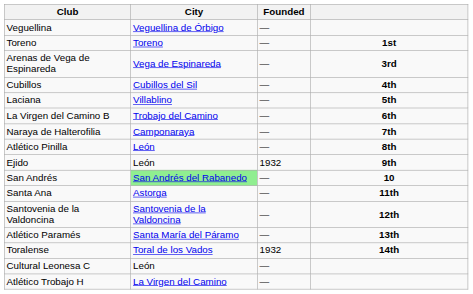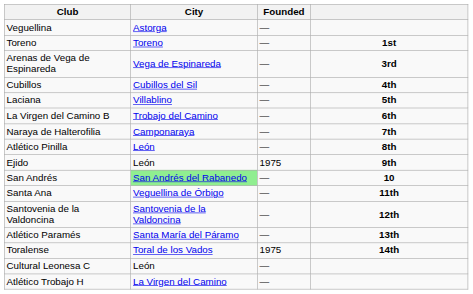Veguellina | City: Veguellina de Órbigo -> Astorga
Ejido | Founded: 1932 -> 1975
Santa Ana | City: Astorga -> Veguellina de Órbigo
Toralense | Founded: 1932 -> 1975
